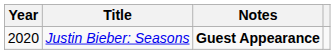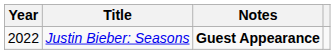Justin Bieber: Seasons | Year: 2020 -> 2022
